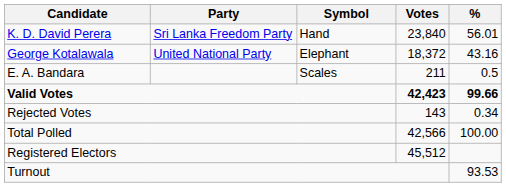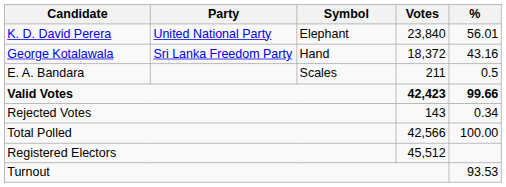K. D. David Perera | Party: Sri Lanka Freedom Party -> United National Party
K. D. David Perera | Symbol: Hand -> Elephant
George Kotalawala | Party: United National Party -> Sri Lanka Freedom Party
George Kotalawala | Symbol: Elephant -> Hand
